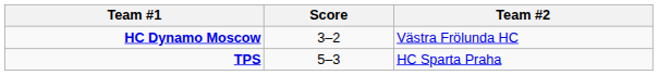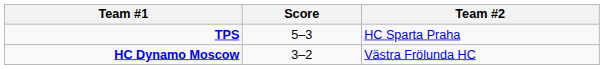rows swapped: TPS <-> HC Dynamo Moscow
